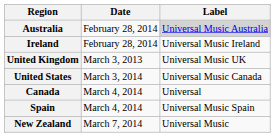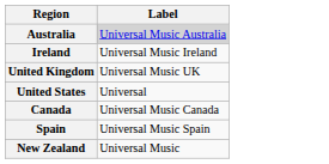- column: Date | February 28, 2014 | February 28, 2014 | March 3, 2013 | March 3, 2014 | March 4, 2014 | March 4, 2014 | March 7, 2014
United States | Label: Universal Music Canada -> Universal
Canada | Label: Universal -> Universal Music Canada
